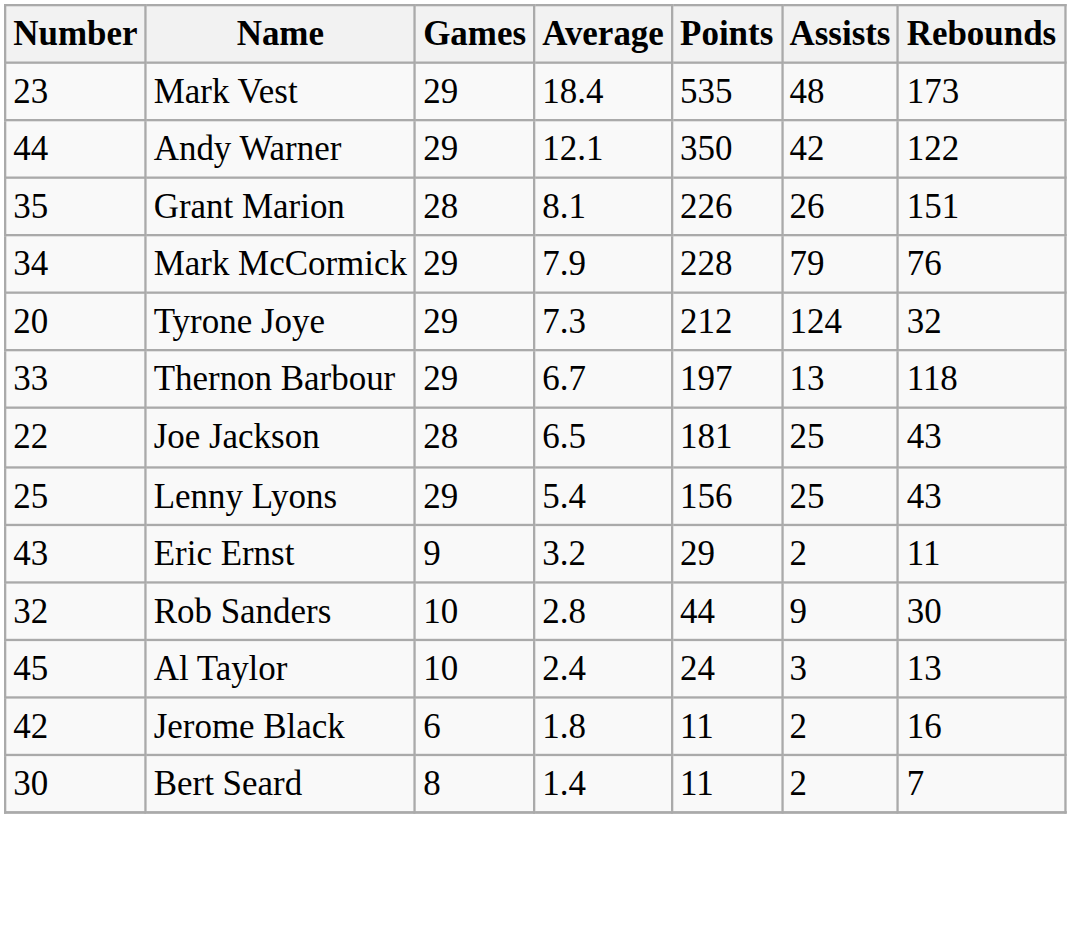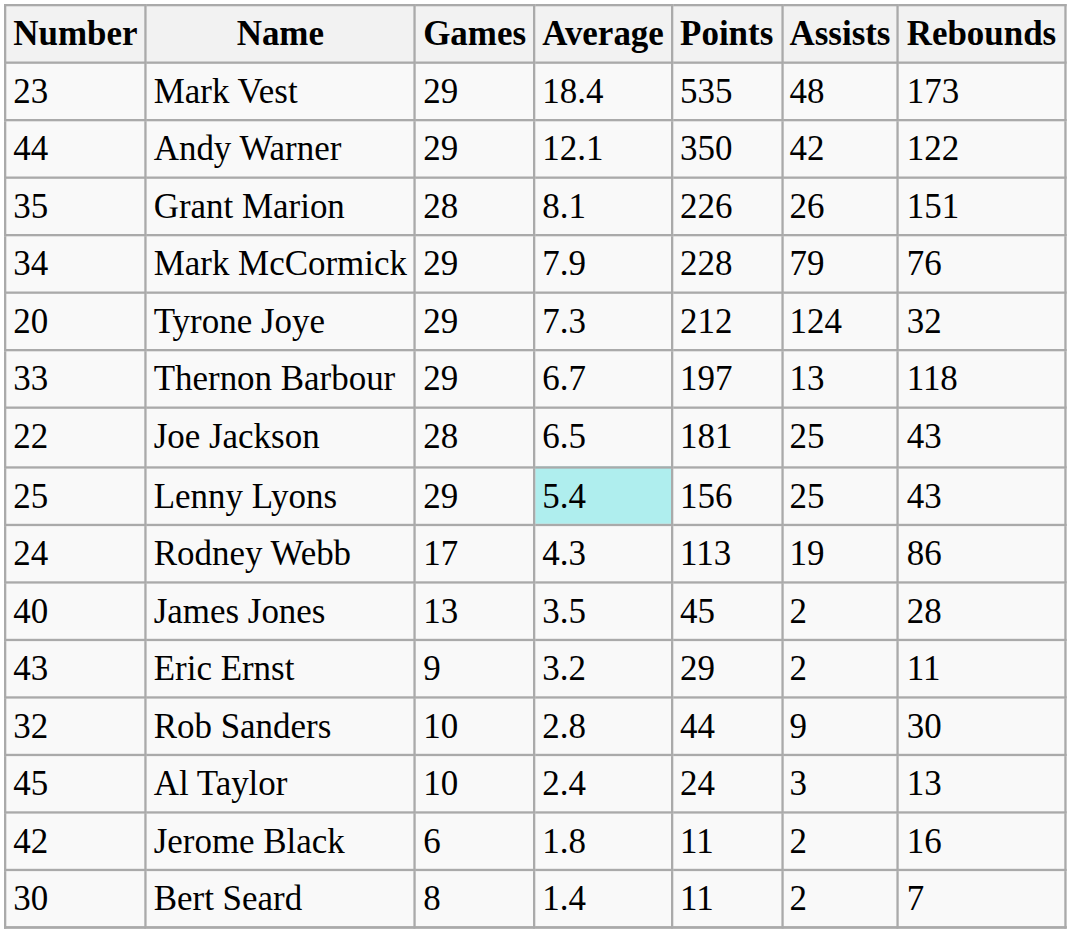Lenny Lyons | Average: no background -> paleturquoise background
+ row: 24 | Rodney Webb | 17 | 4.3 | 113 | 19 | 86
+ row: 40 | James Jones | 13 | 3.5 | 45 | 2 | 28
